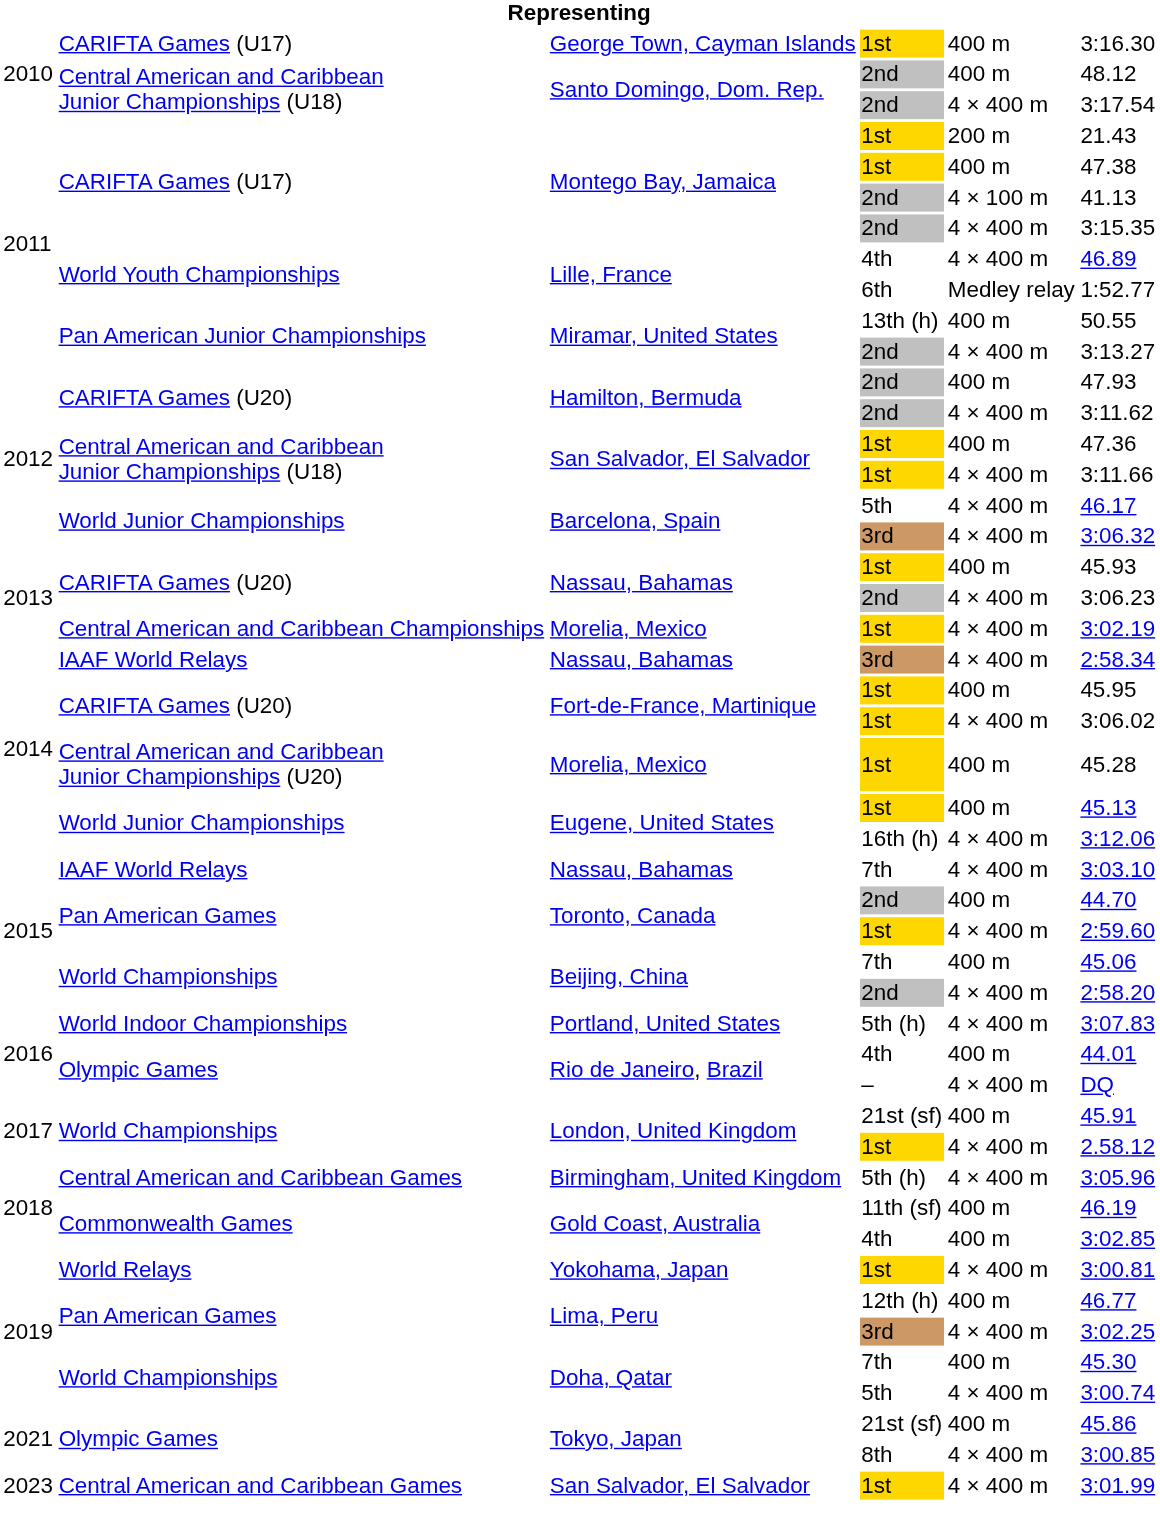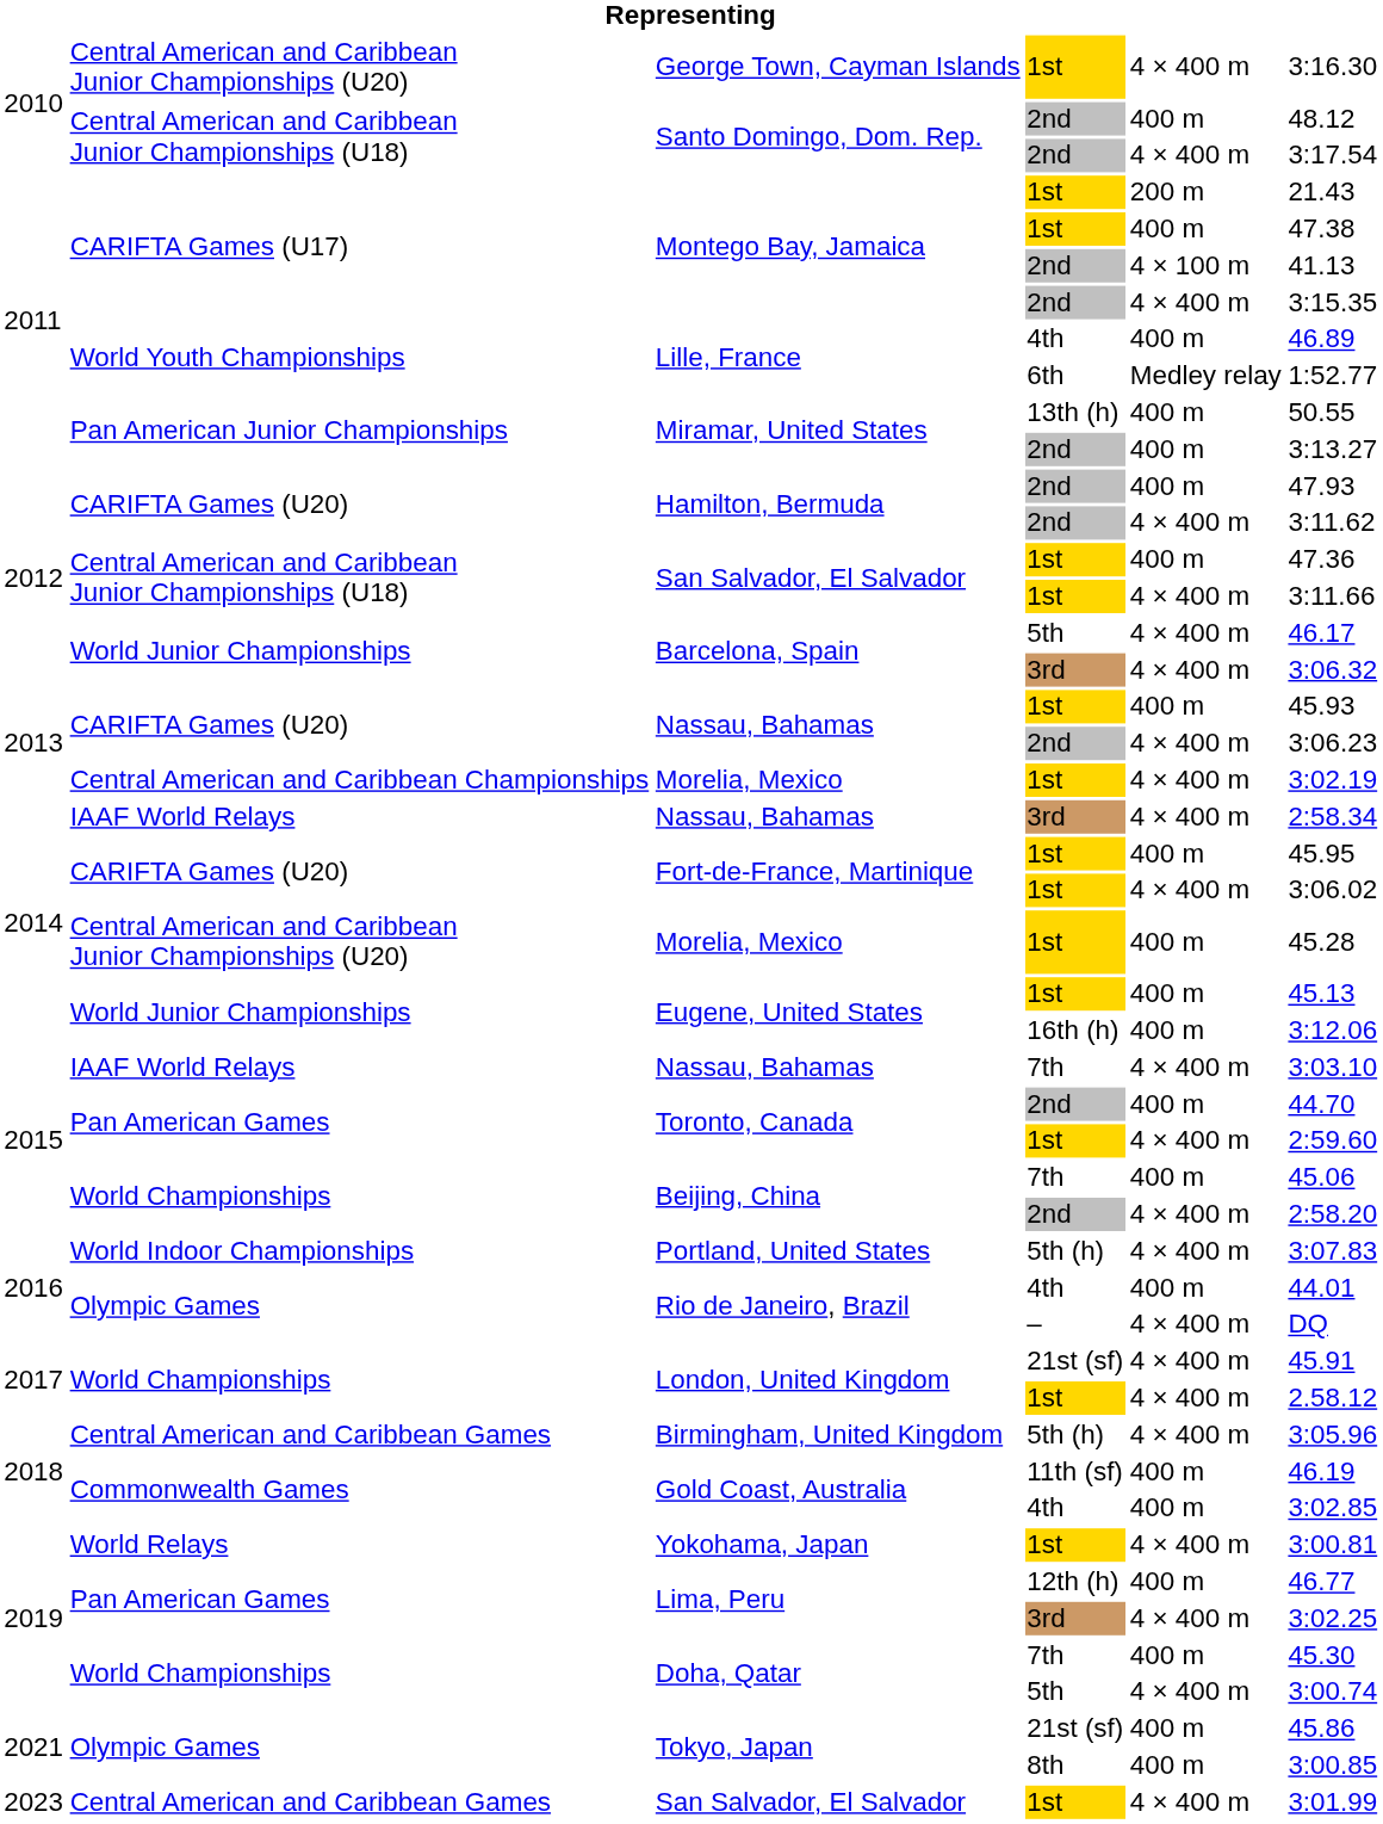George Town, Cayman Islands | column 2: CARIFTA Games (U17) -> Central American and Caribbean Junior Championships (U20)
George Town, Cayman Islands | column 5: 400 m -> 4 × 400 m
Lille, France / 4th | column 5: 4 × 400 m -> 400 m
Miramar, United States / 2nd | column 5: 4 × 400 m -> 400 m
Eugene, United States / 16th (h) | column 5: 4 × 400 m -> 400 m
London, United Kingdom / 21st (sf) | column 5: 400 m -> 4 × 400 m
Tokyo, Japan / 8th | column 5: 4 × 400 m -> 400 m
